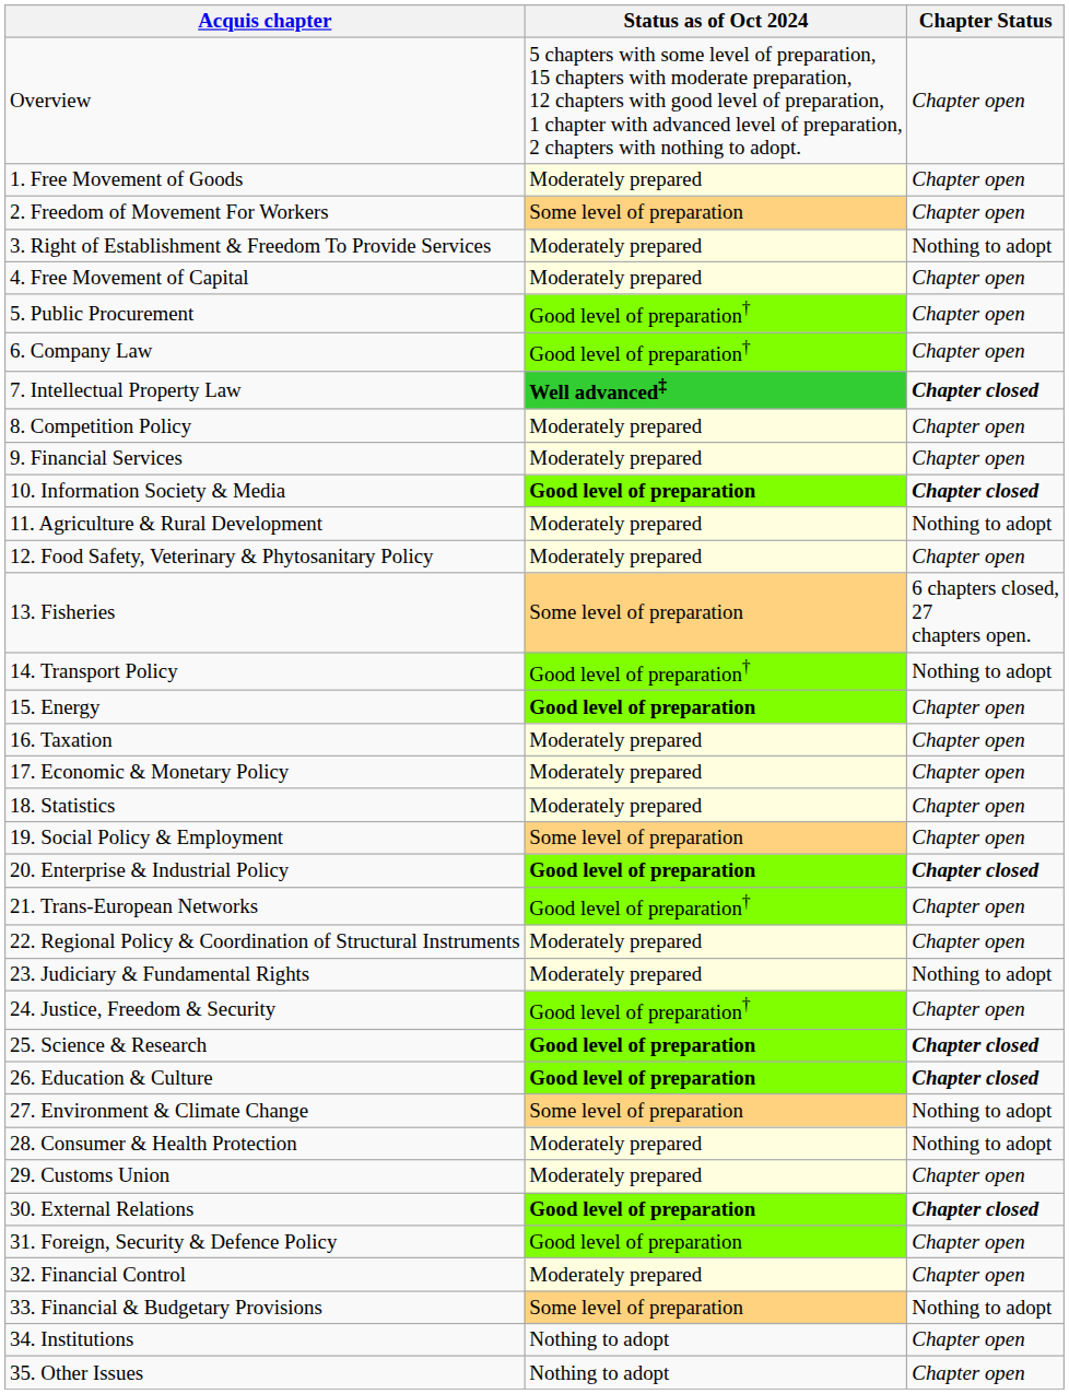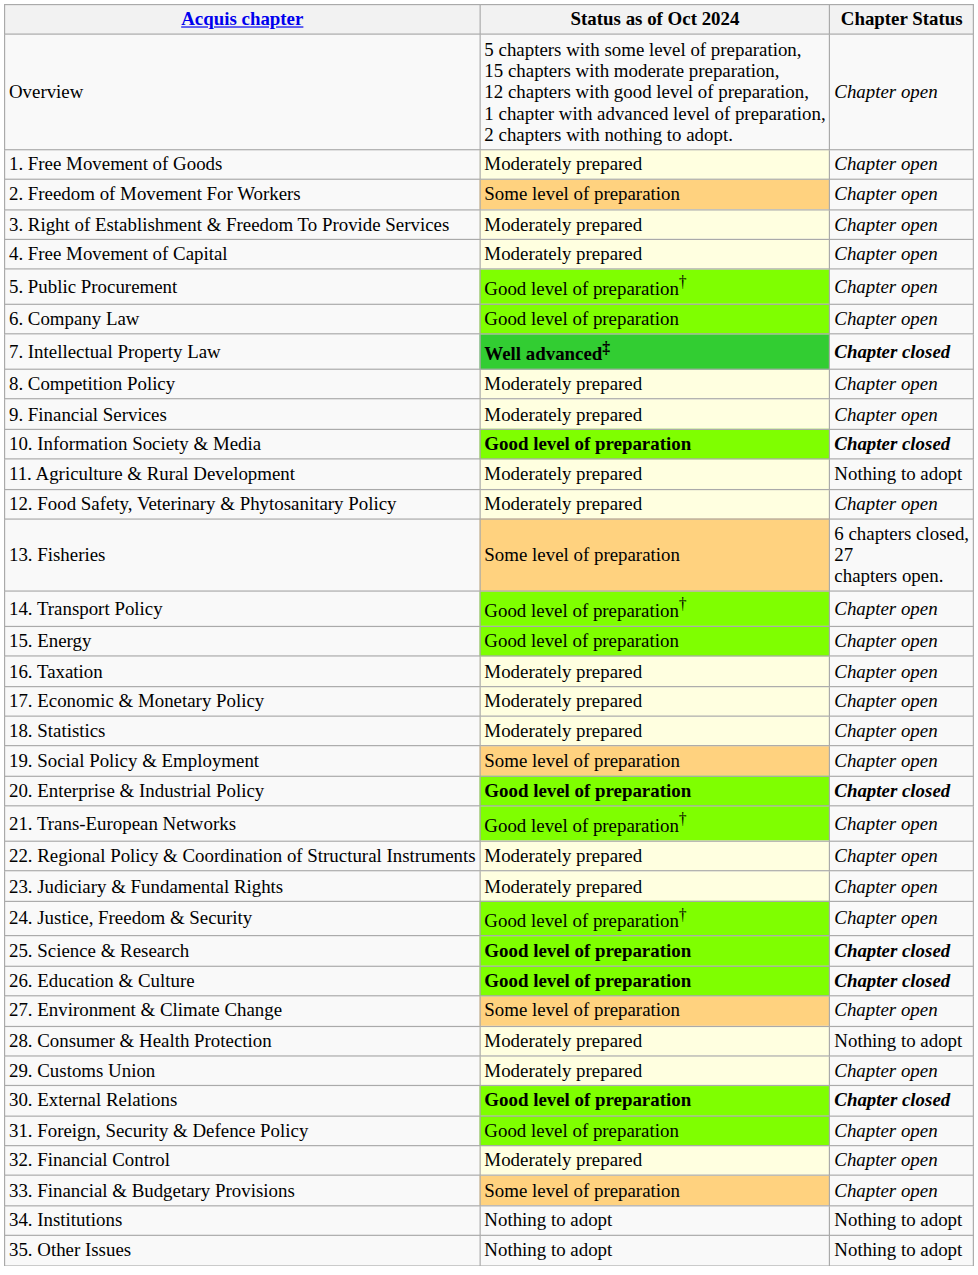3. Right of Establishment & Freedom To Provide Services | Chapter Status: Nothing to adopt -> Chapter open
6. Company Law | Status as of Oct 2024: Good level of preparation† -> Good level of preparation
14. Transport Policy | Chapter Status: Nothing to adopt -> Chapter open
15. Energy | Status as of Oct 2024: bold -> normal
23. Judiciary & Fundamental Rights | Chapter Status: Nothing to adopt -> Chapter open
27. Environment & Climate Change | Chapter Status: Nothing to adopt -> Chapter open
33. Financial & Budgetary Provisions | Chapter Status: Nothing to adopt -> Chapter open
34. Institutions | Chapter Status: Chapter open -> Nothing to adopt
35. Other Issues | Chapter Status: Chapter open -> Nothing to adopt
